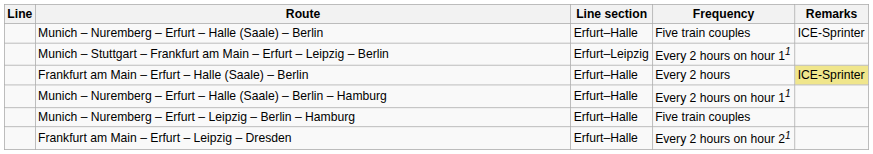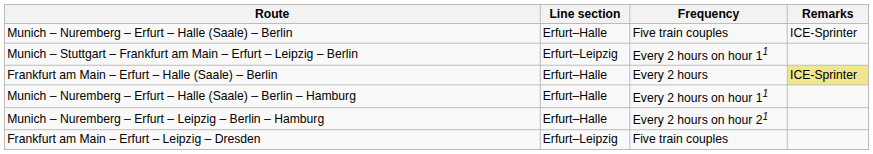- column: Line
Munich – Nuremberg – Erfurt – Leipzig – Berlin – Hamburg | Frequency: Five train couples -> Every 2 hours on hour 21
Frankfurt am Main – Erfurt – Leipzig – Dresden | Line section: Erfurt–Halle -> Erfurt–Leipzig
Frankfurt am Main – Erfurt – Leipzig – Dresden | Frequency: Every 2 hours on hour 21 -> Five train couples
